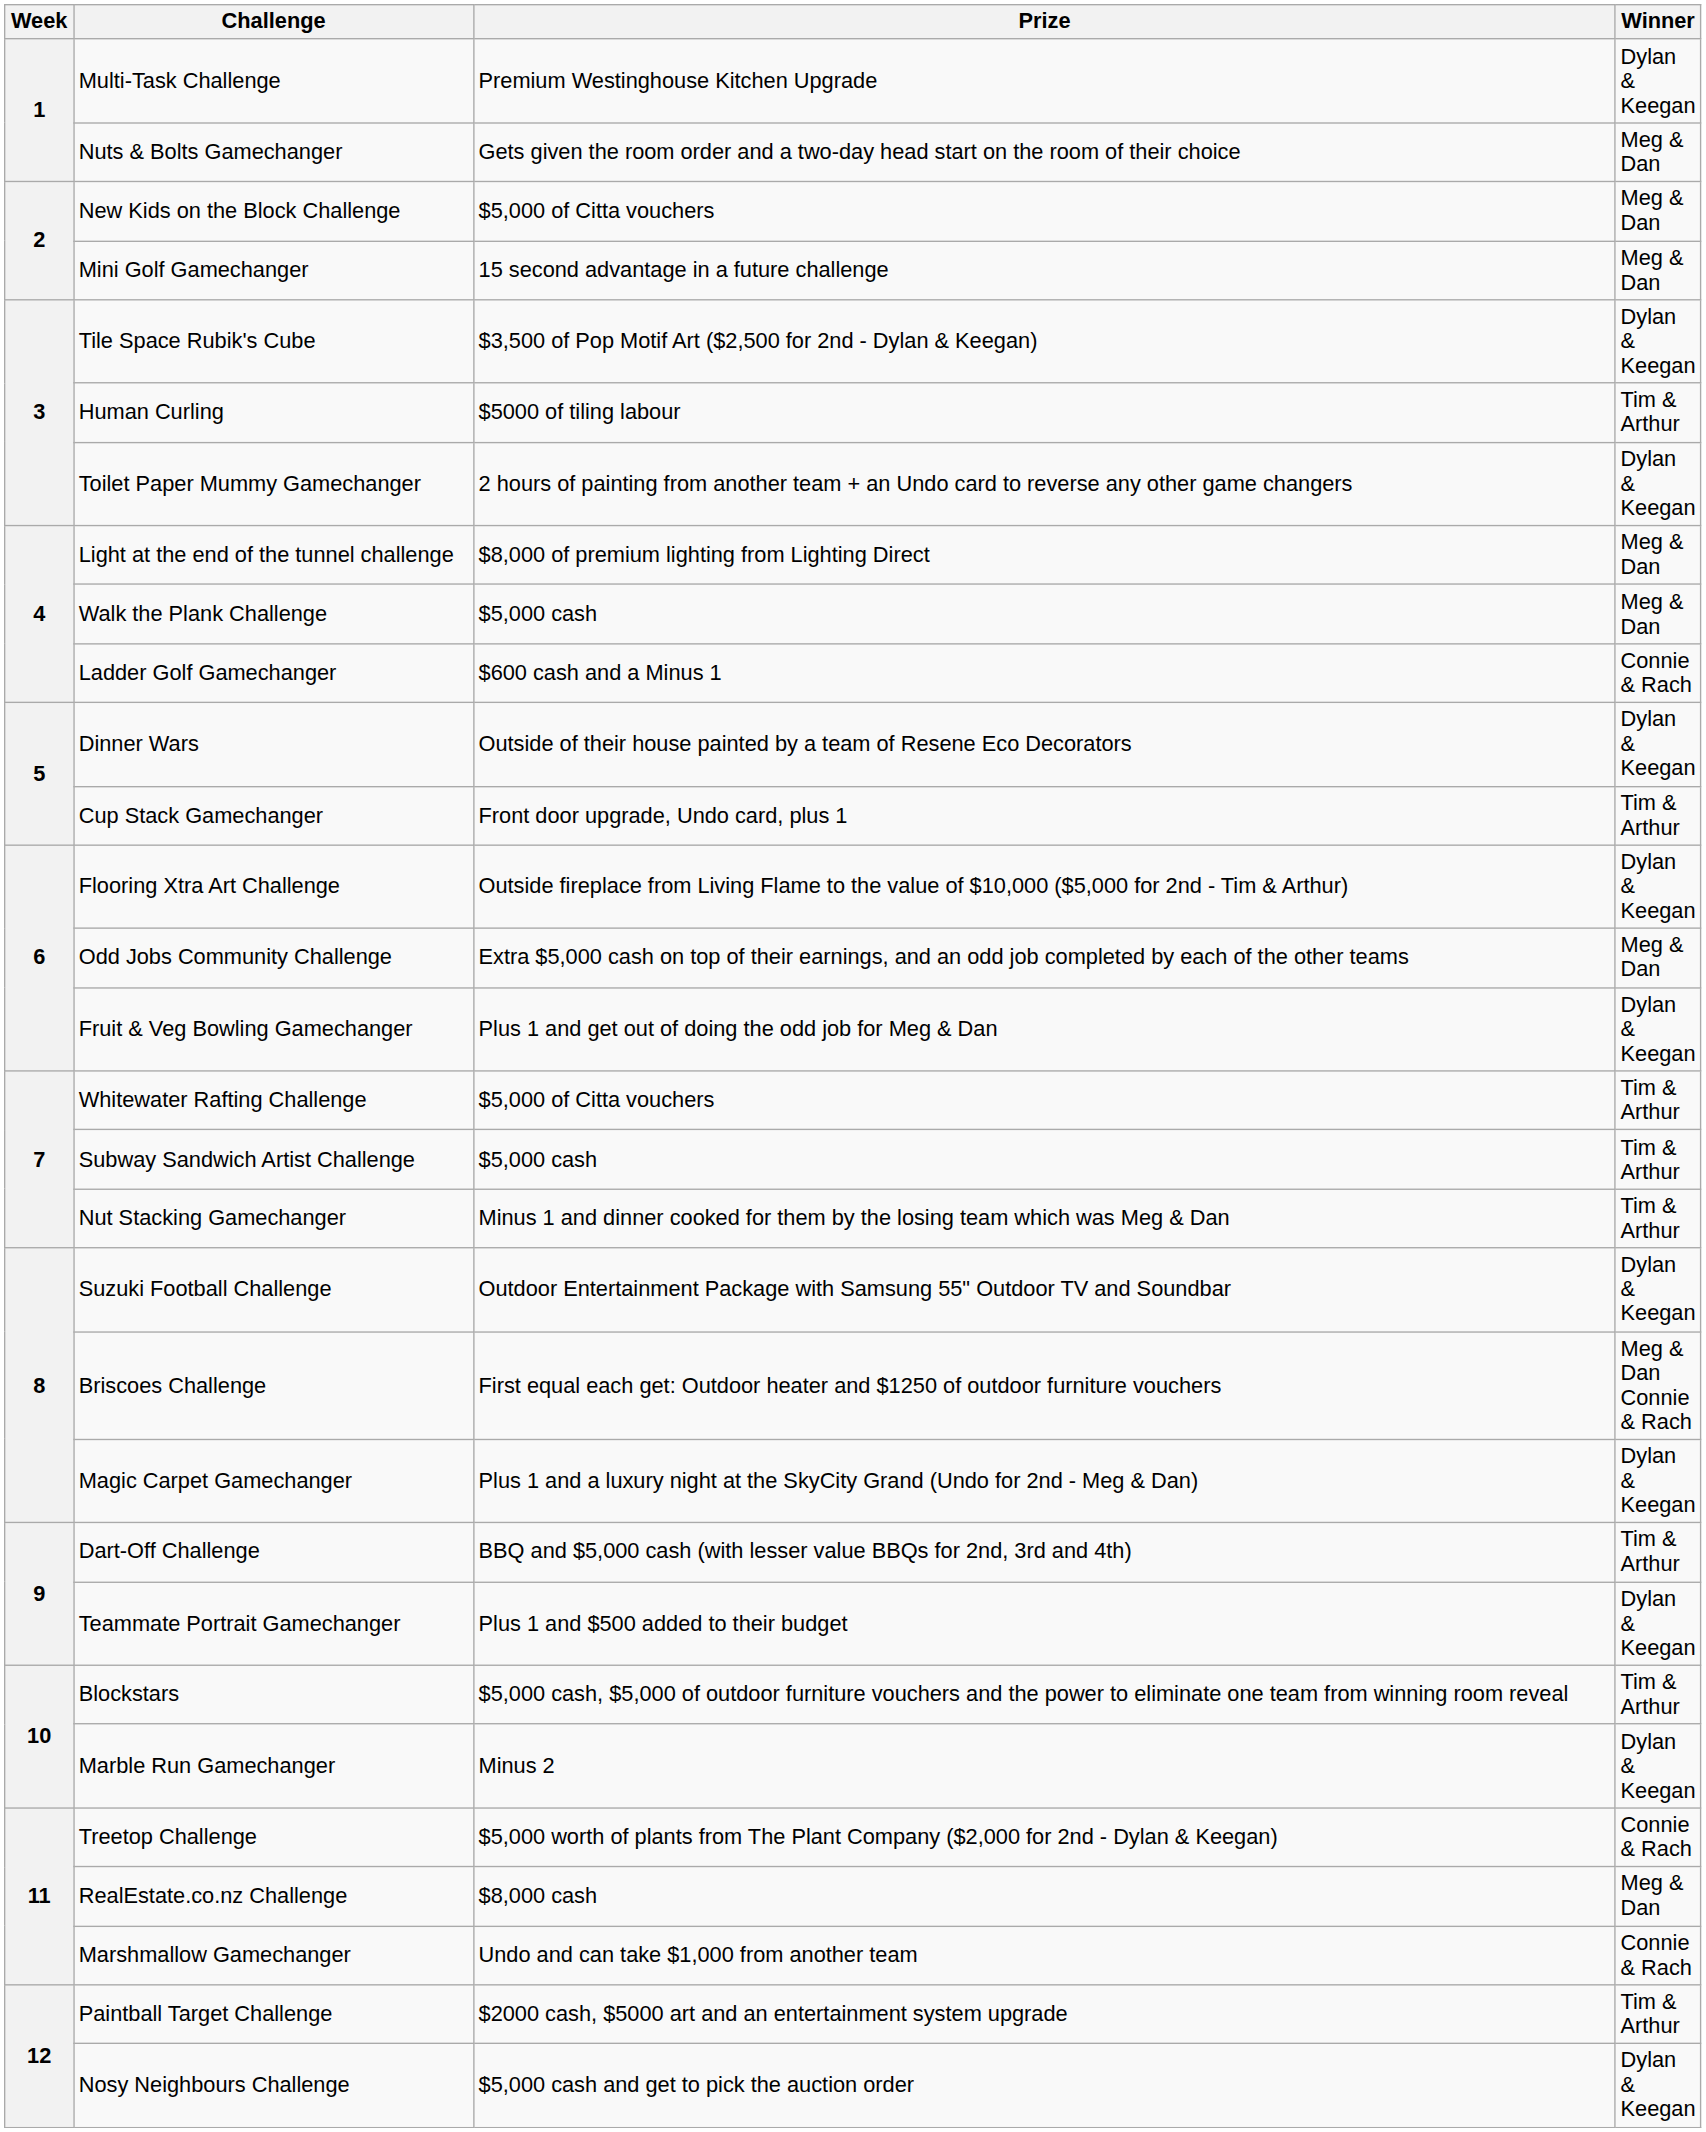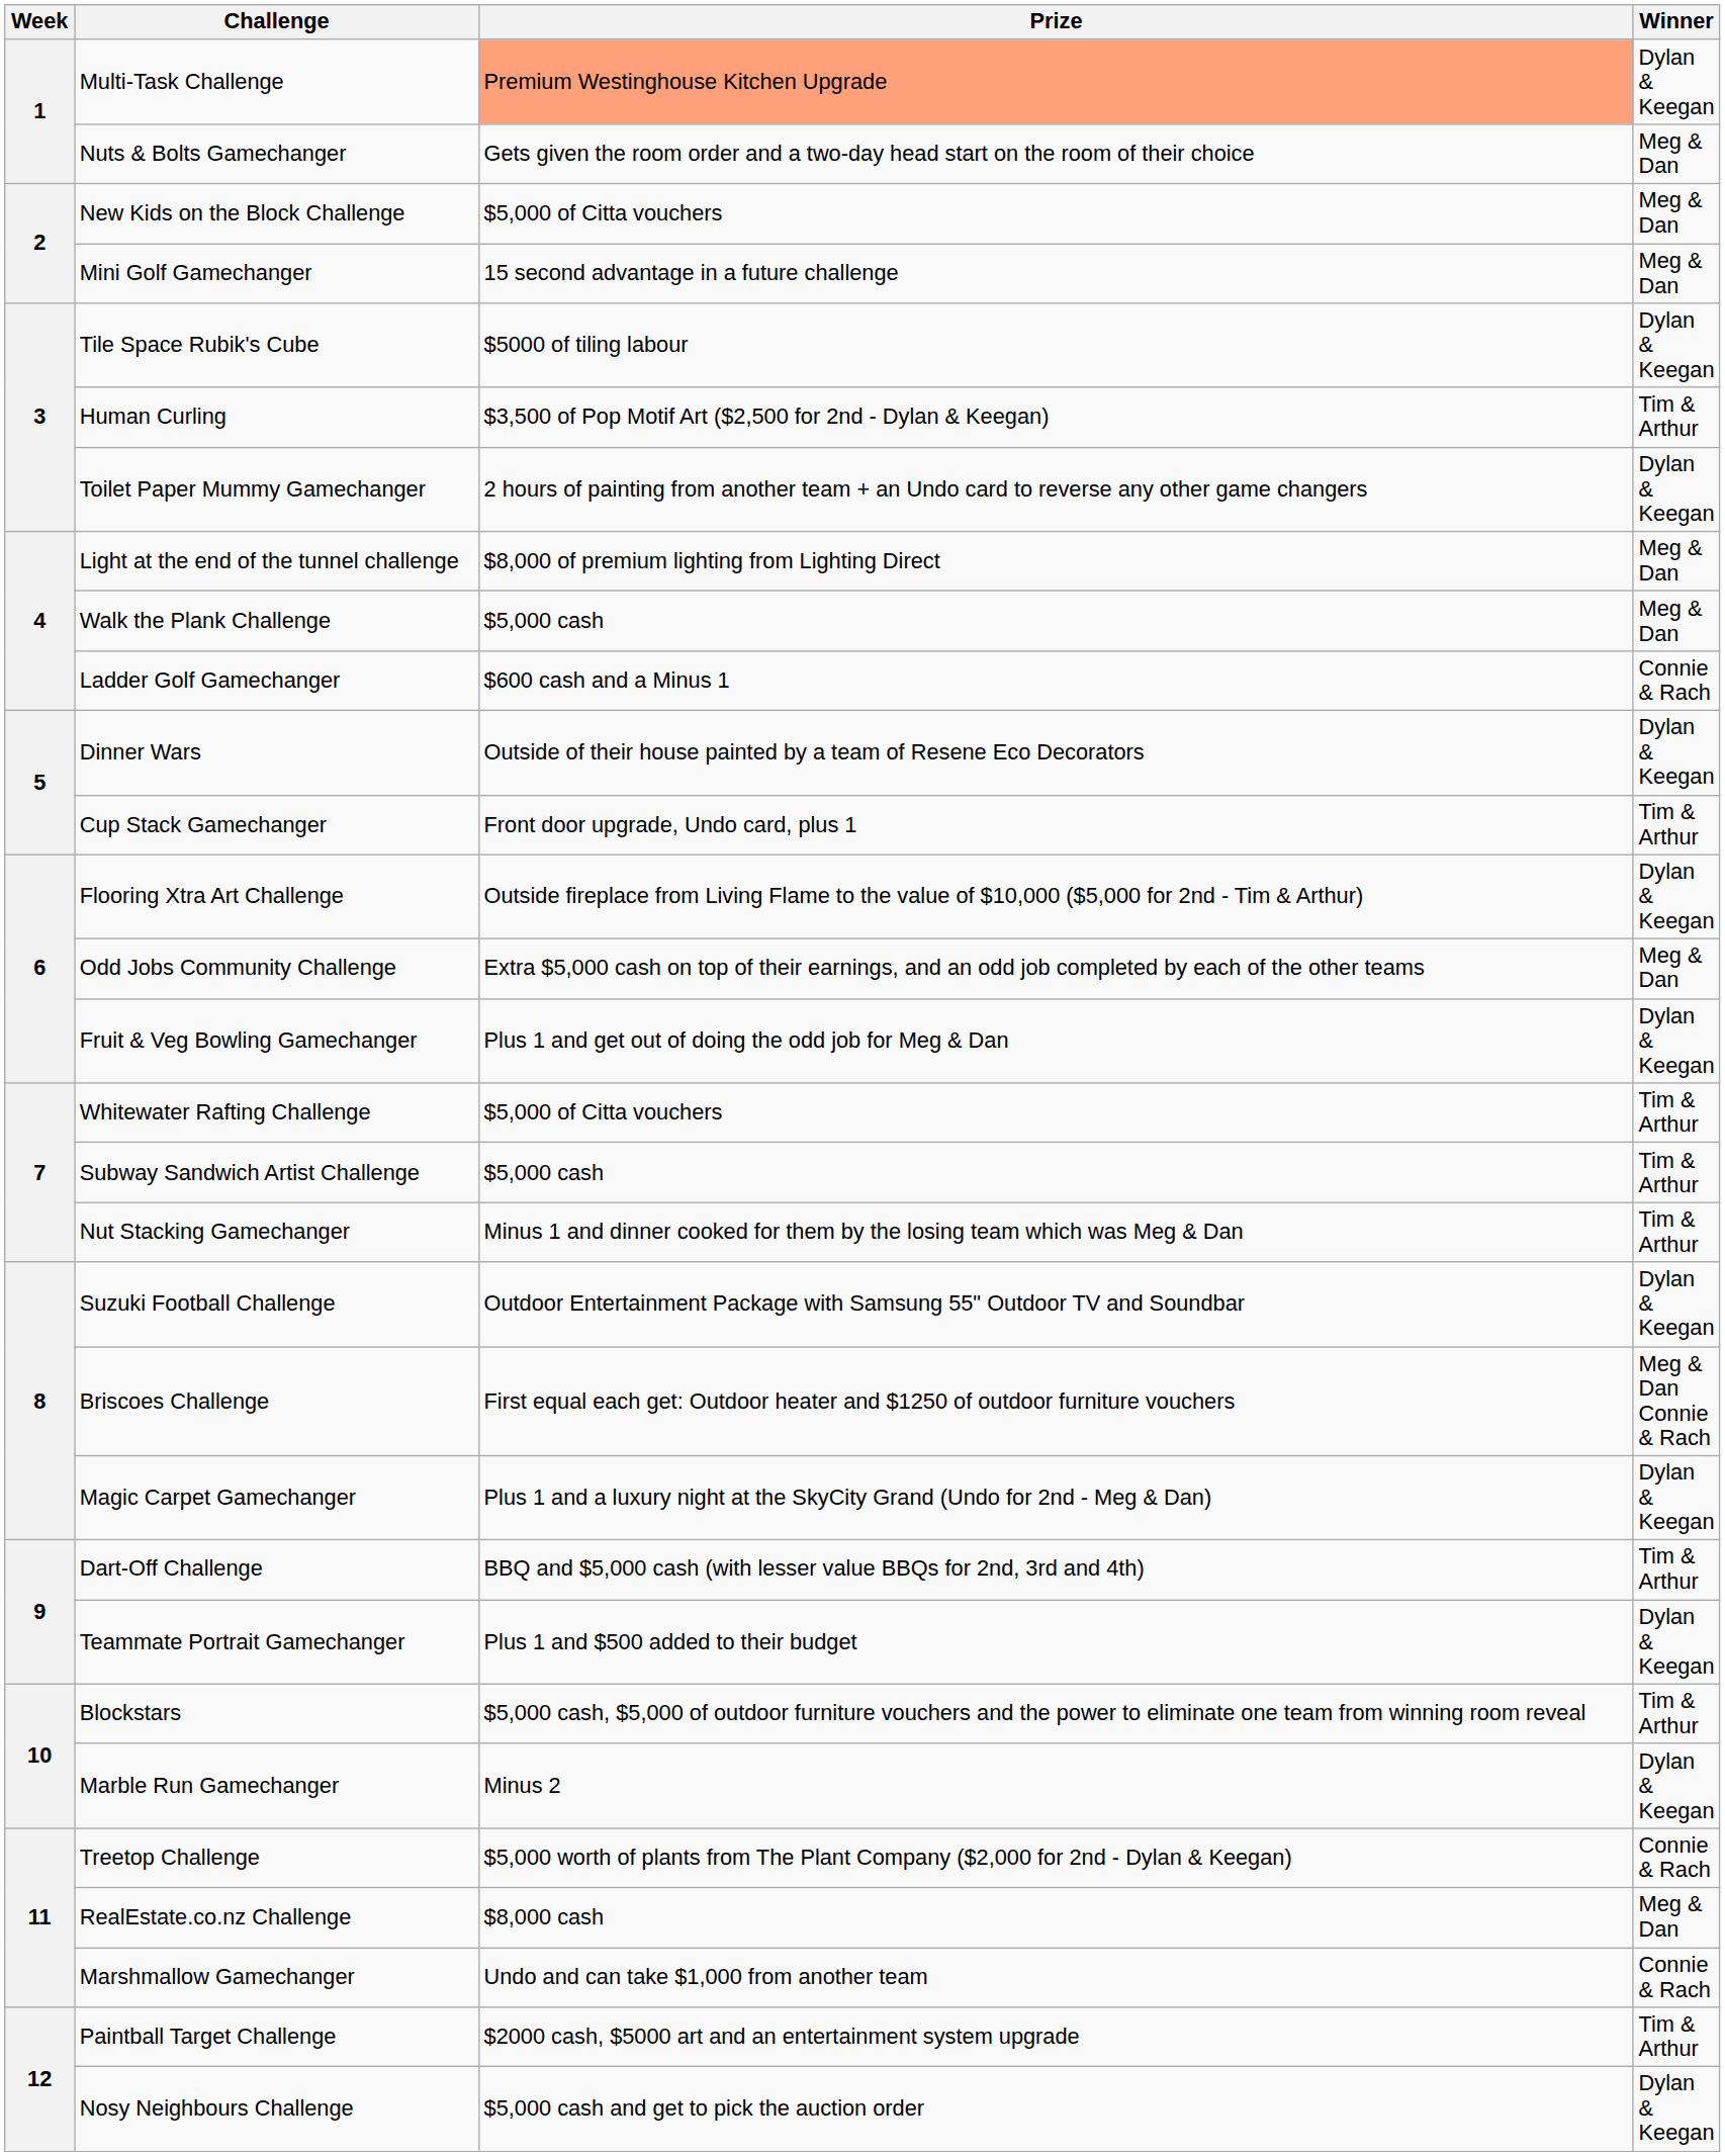Multi-Task Challenge | Prize: no background -> lightsalmon background
Tile Space Rubik's Cube | Prize: $3,500 of Pop Motif Art ($2,500 for 2nd - Dylan & Keegan) -> $5000 of tiling labour
Human Curling | Prize: $5000 of tiling labour -> $3,500 of Pop Motif Art ($2,500 for 2nd - Dylan & Keegan)
